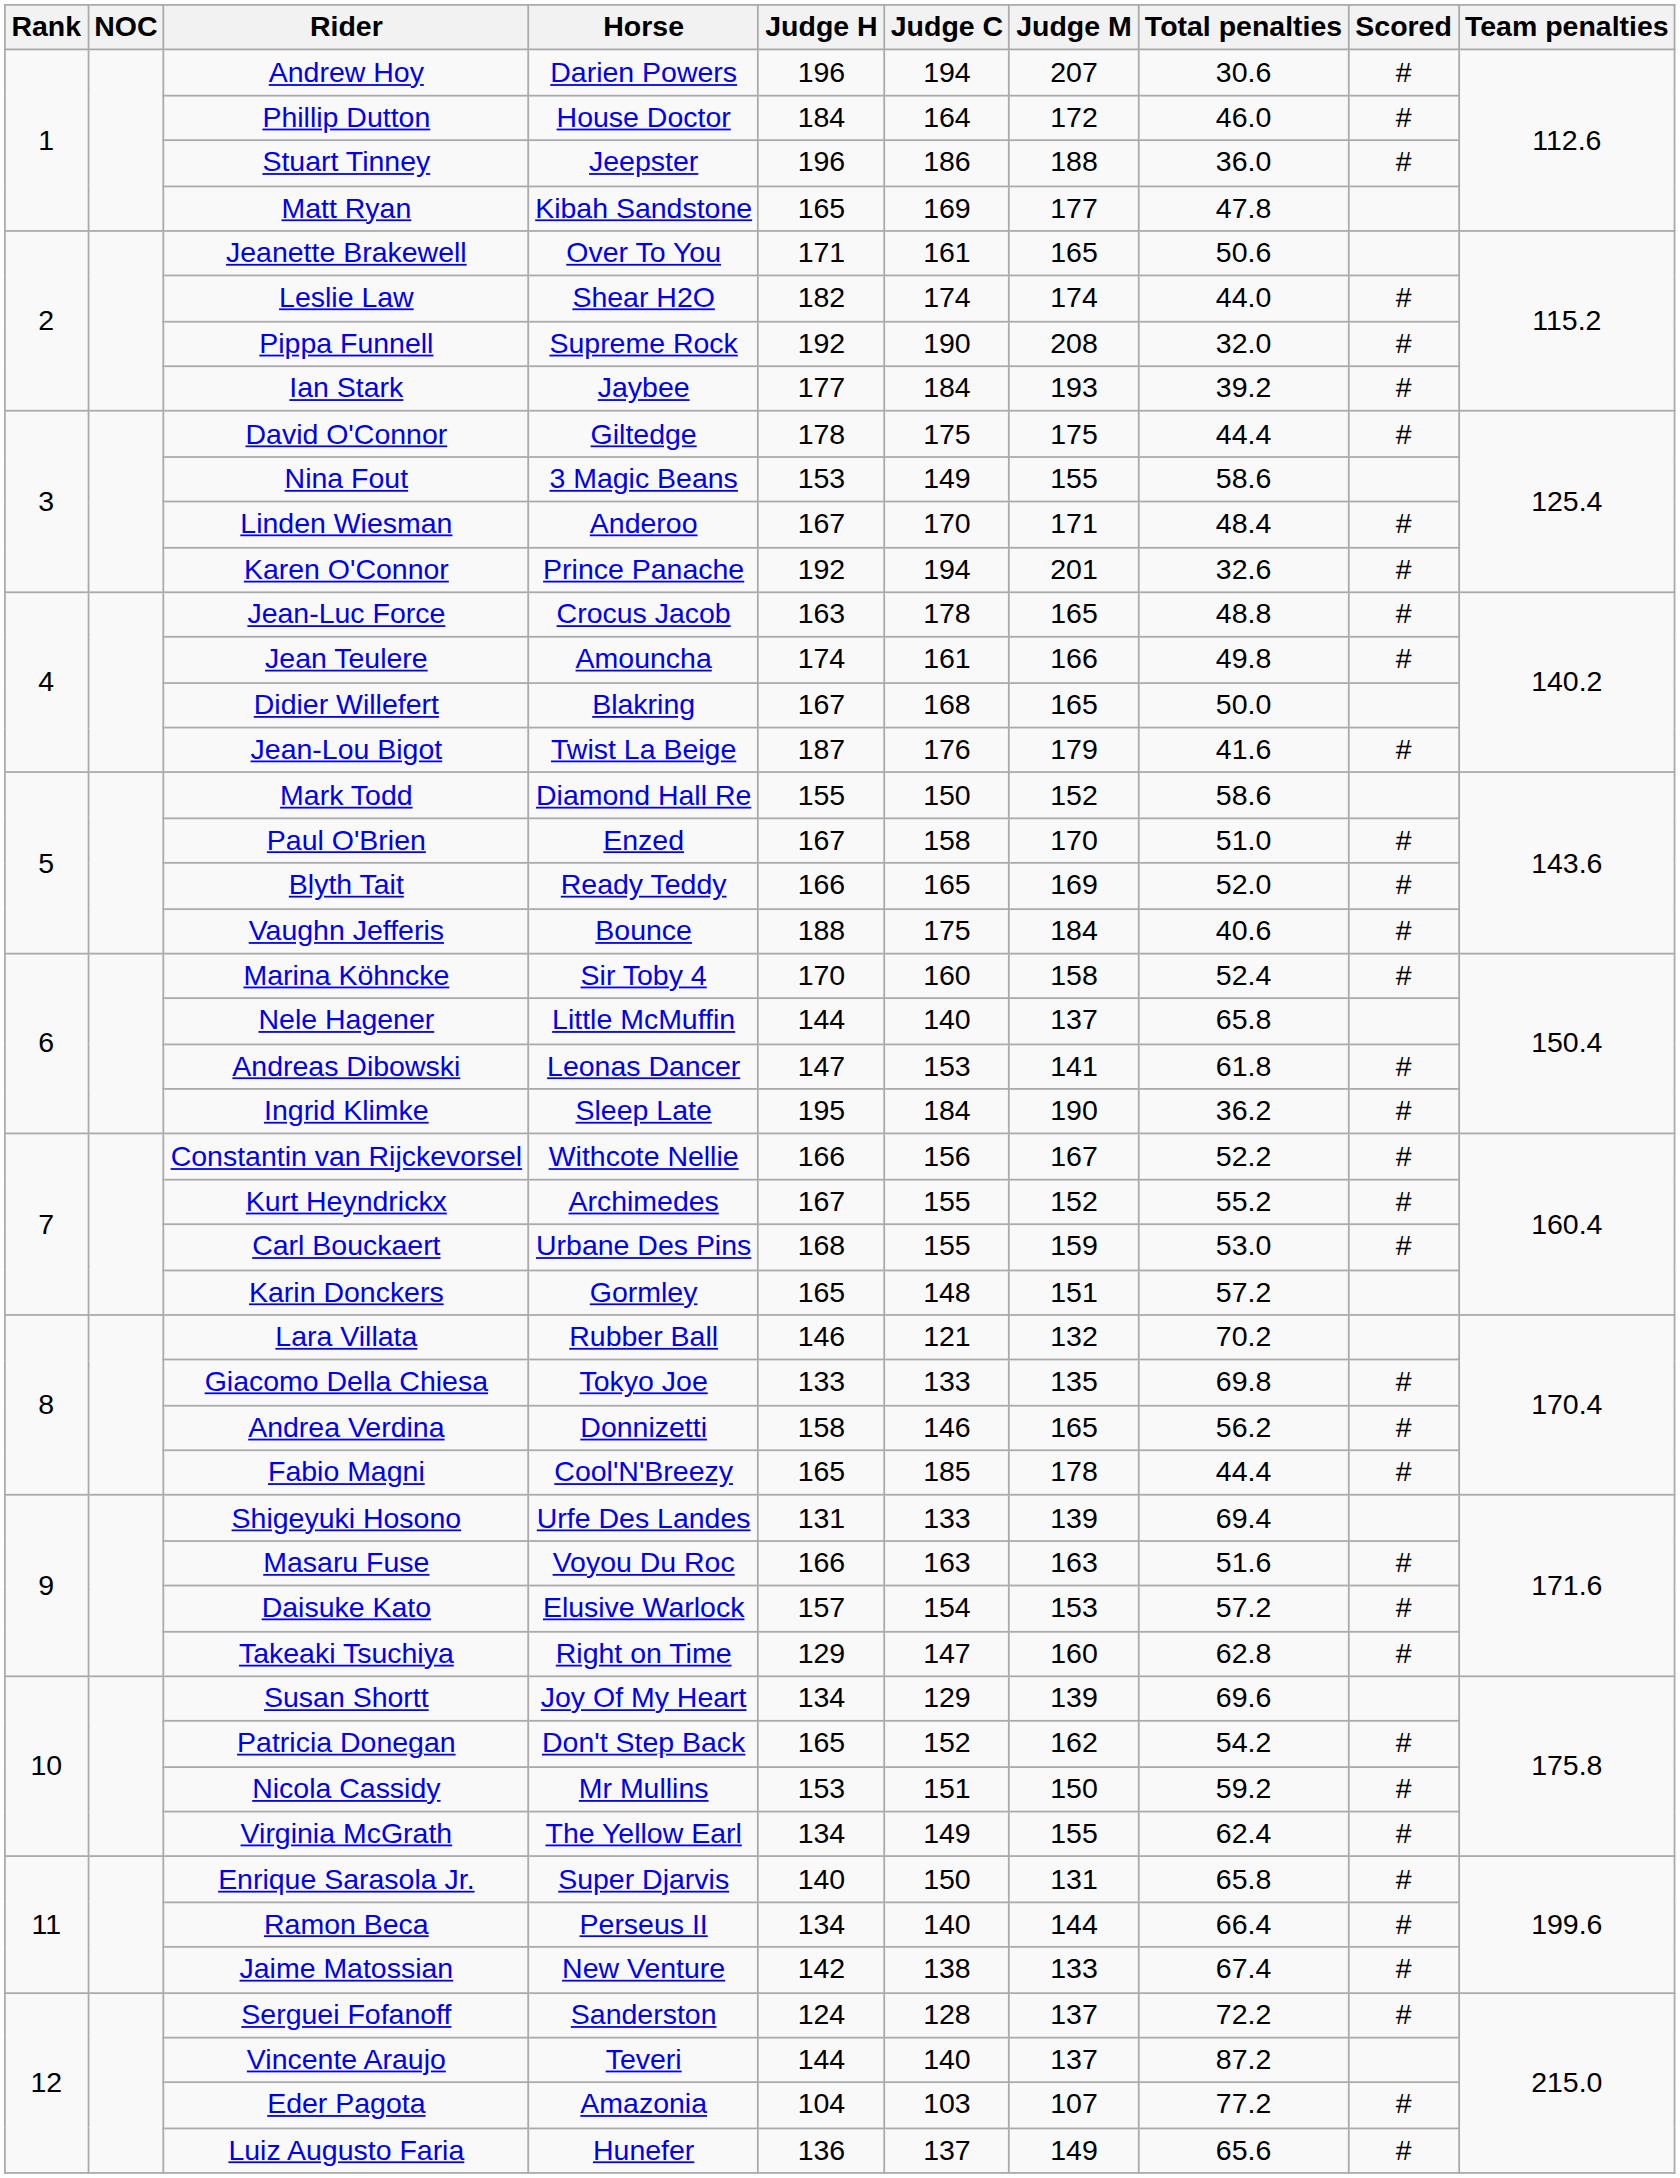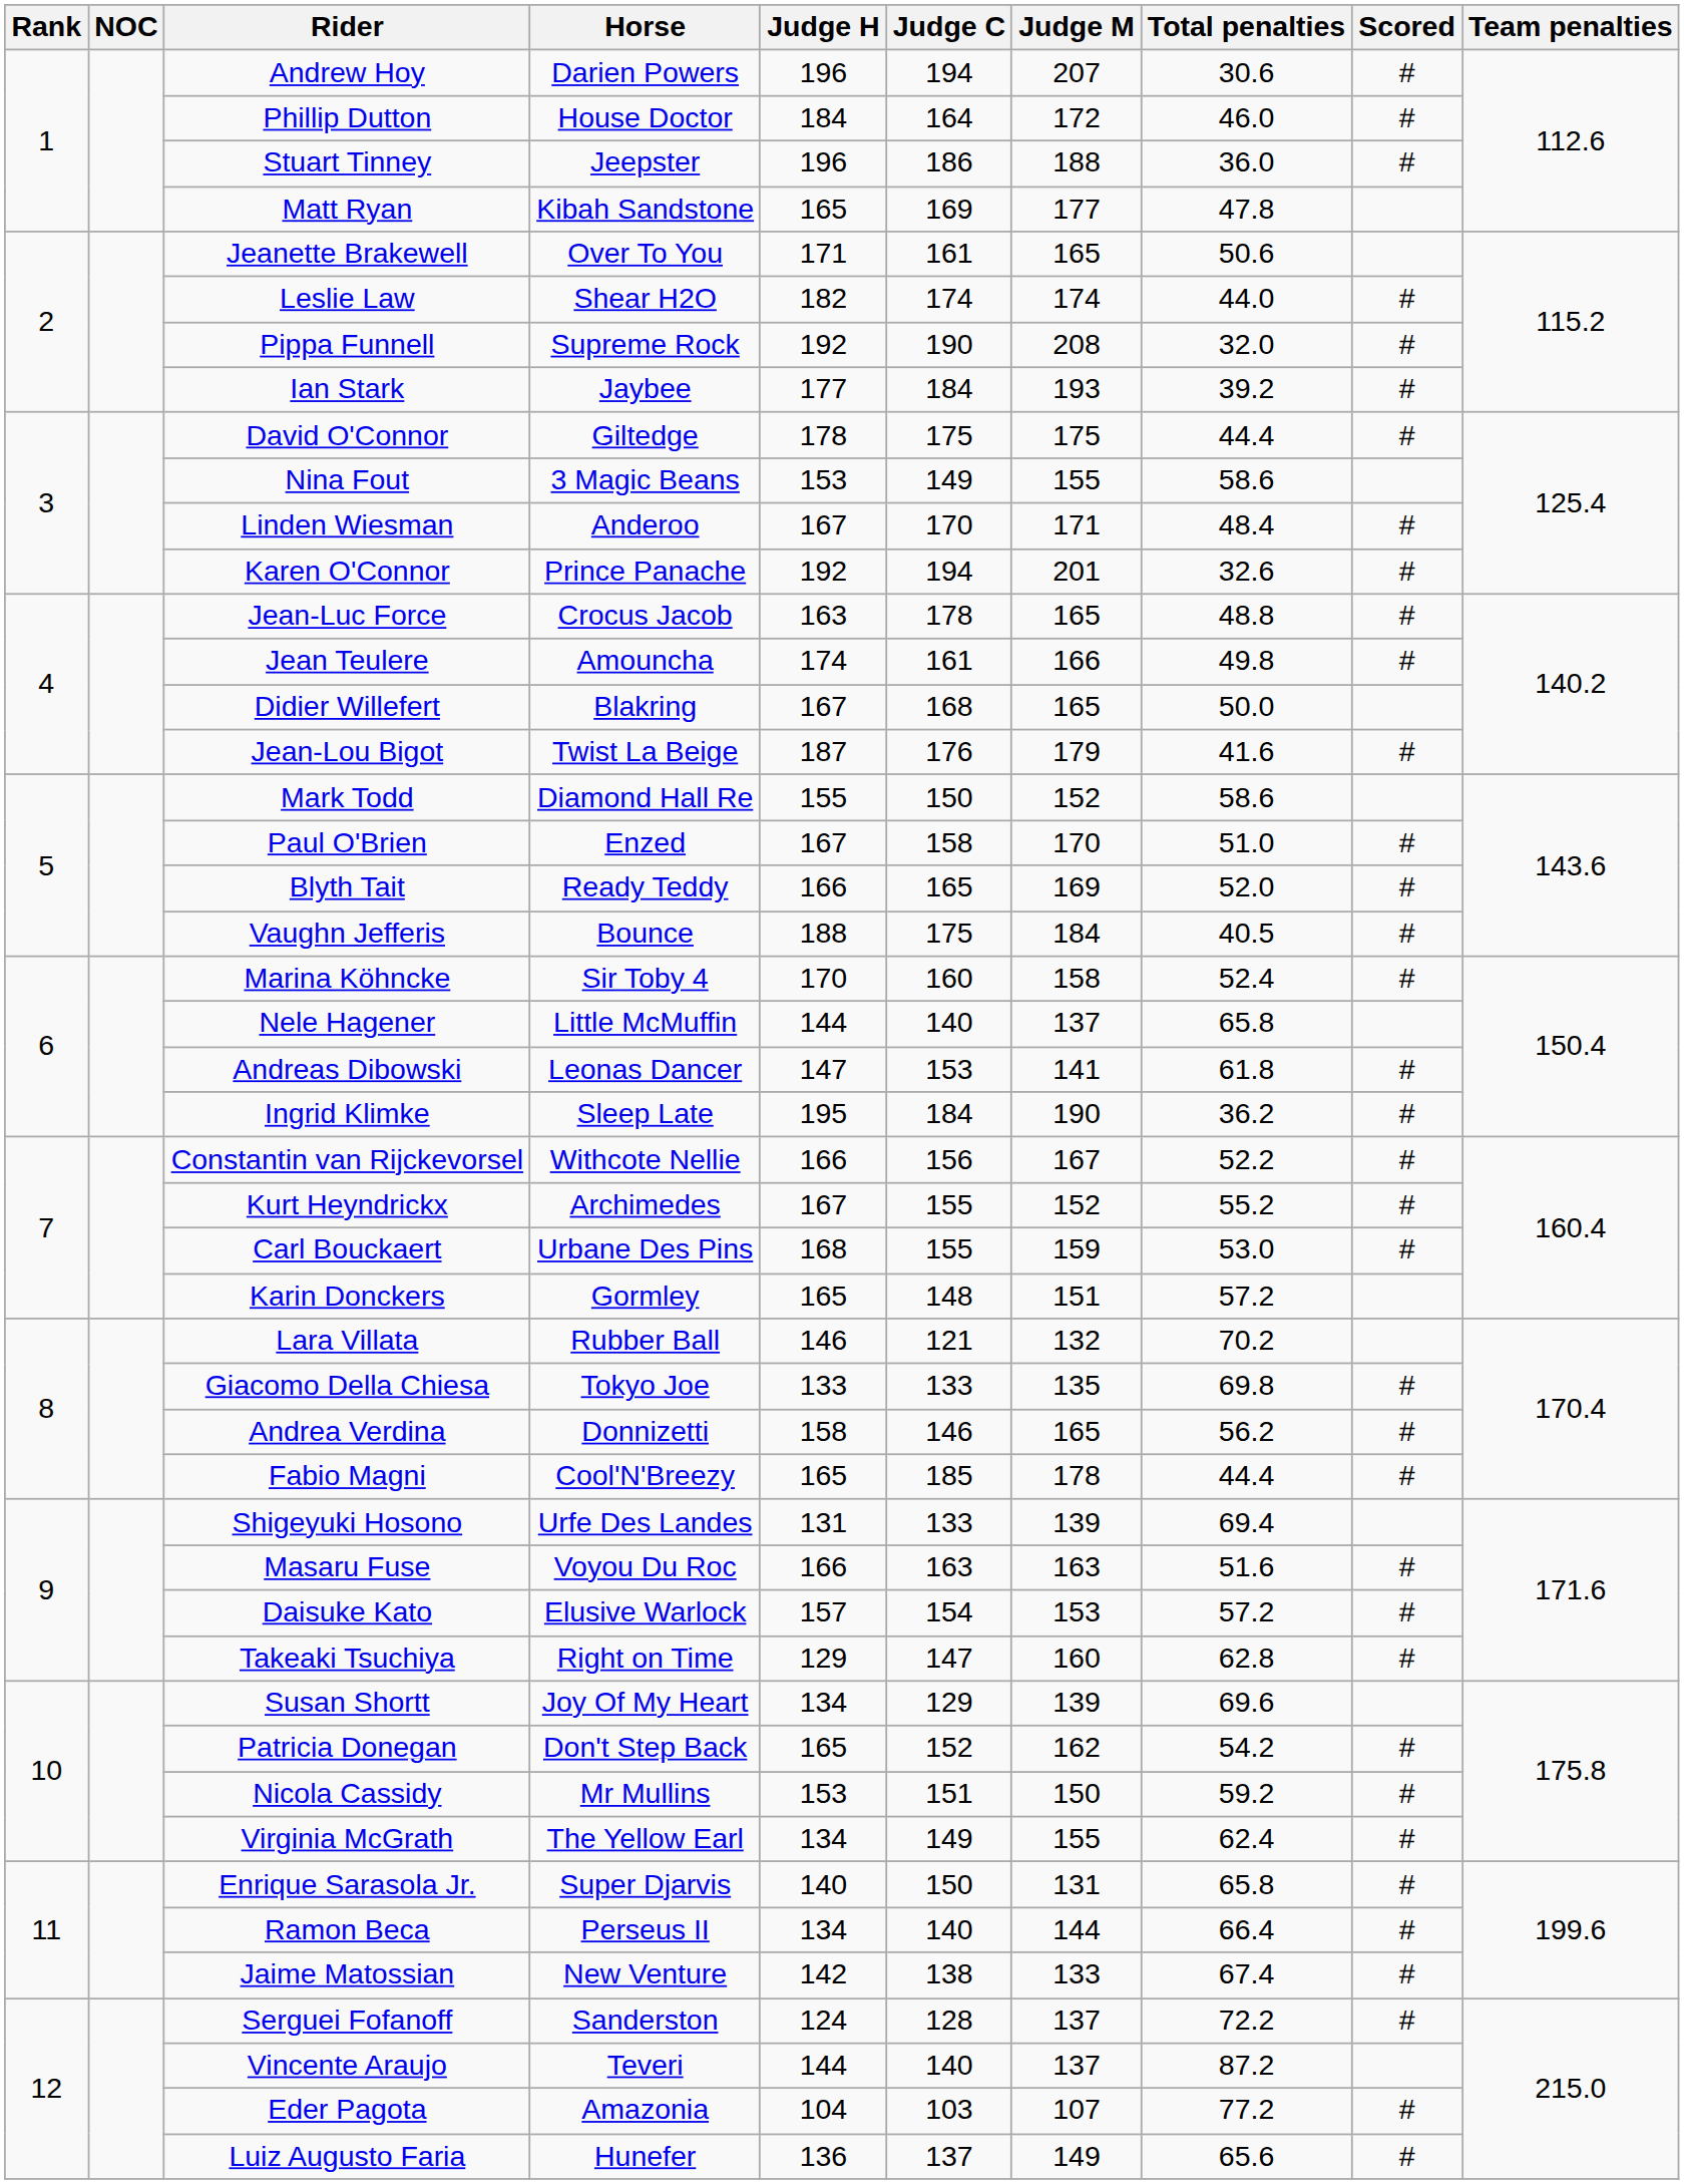Vaughn Jefferis | Total penalties: 40.6 -> 40.5
